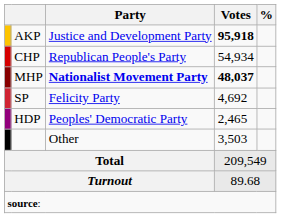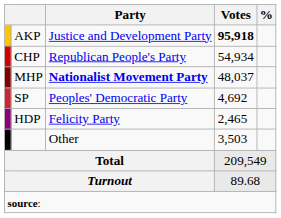MHP | Votes: bold -> normal
SP | Party: Felicity Party -> Peoples' Democratic Party
HDP | Party: Peoples' Democratic Party -> Felicity Party
